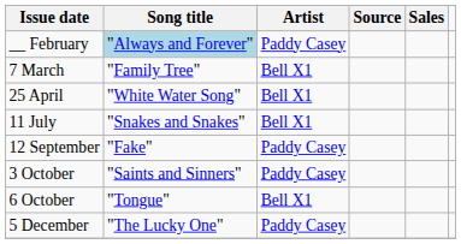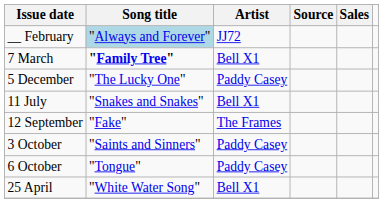__ February | Artist: Paddy Casey -> JJ72
7 March | Song title: normal -> bold
rows swapped: 25 April <-> 5 December
12 September | Artist: Paddy Casey -> The Frames
6 October | Artist: Bell X1 -> Paddy Casey
